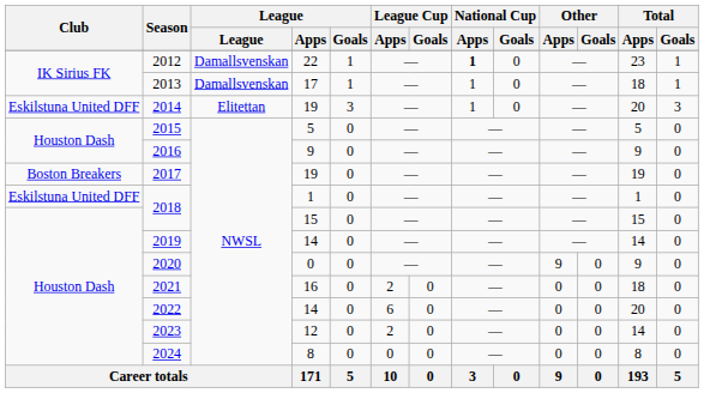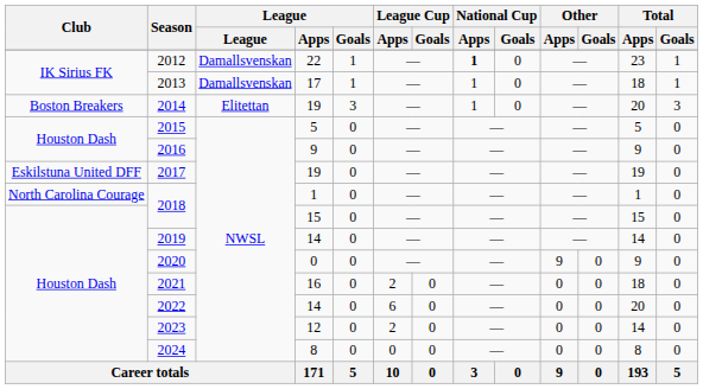2014 | Club: Eskilstuna United DFF -> Boston Breakers
2017 | Club: Boston Breakers -> Eskilstuna United DFF
2018 / 1 | Club: Eskilstuna United DFF -> North Carolina Courage
